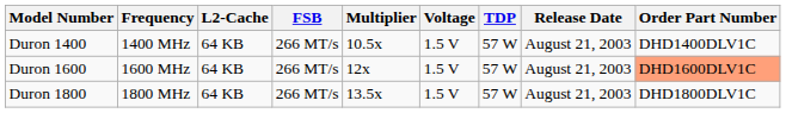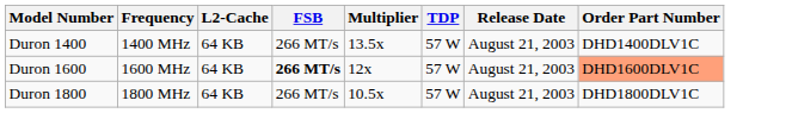- column: Voltage | 1.5 V | 1.5 V | 1.5 V
Duron 1400 | Multiplier: 10.5x -> 13.5x
Duron 1600 | FSB: normal -> bold
Duron 1800 | Multiplier: 13.5x -> 10.5x
